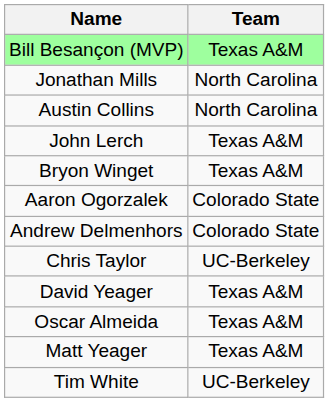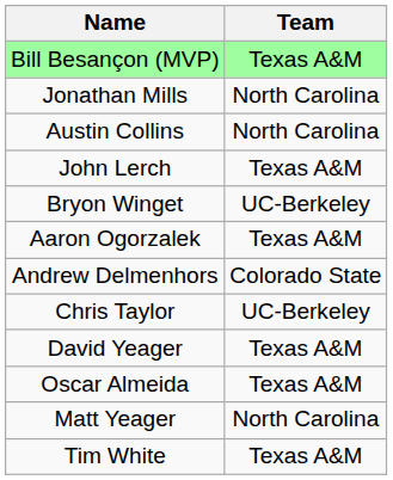Bryon Winget | Team: Texas A&M -> UC-Berkeley
Aaron Ogorzalek | Team: Colorado State -> Texas A&M
Matt Yeager | Team: Texas A&M -> North Carolina
Tim White | Team: UC-Berkeley -> Texas A&M
